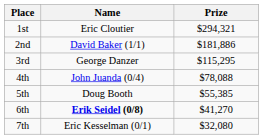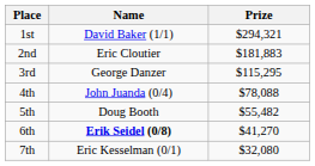1st | Name: Eric Cloutier -> David Baker (1/1)
2nd | Name: David Baker (1/1) -> Eric Cloutier
2nd | Prize: $181,886 -> $181,883
5th | Prize: $55,385 -> $55,482
